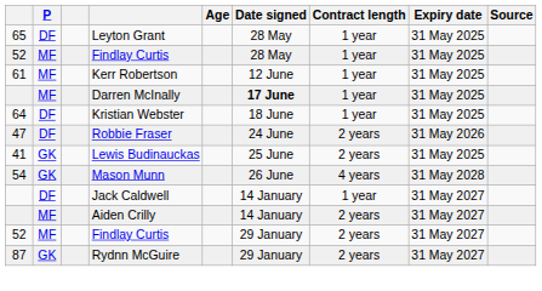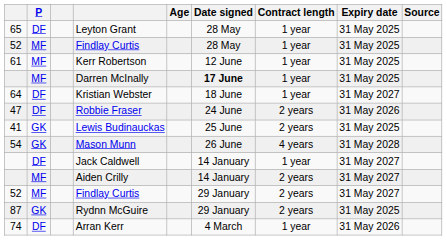Kristian Webster | Expiry date: 31 May 2025 -> 31 May 2027
Rydnn McGuire | Expiry date: 31 May 2027 -> 31 May 2025
+ row: 74 | DF | Arran Kerr | 4 March | 1 year | 31 May 2026
